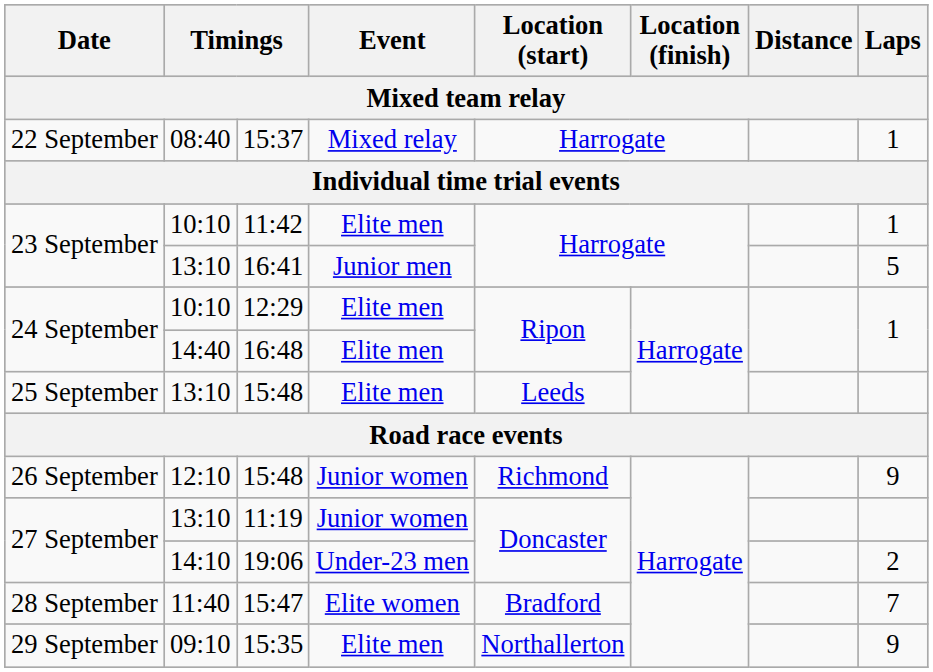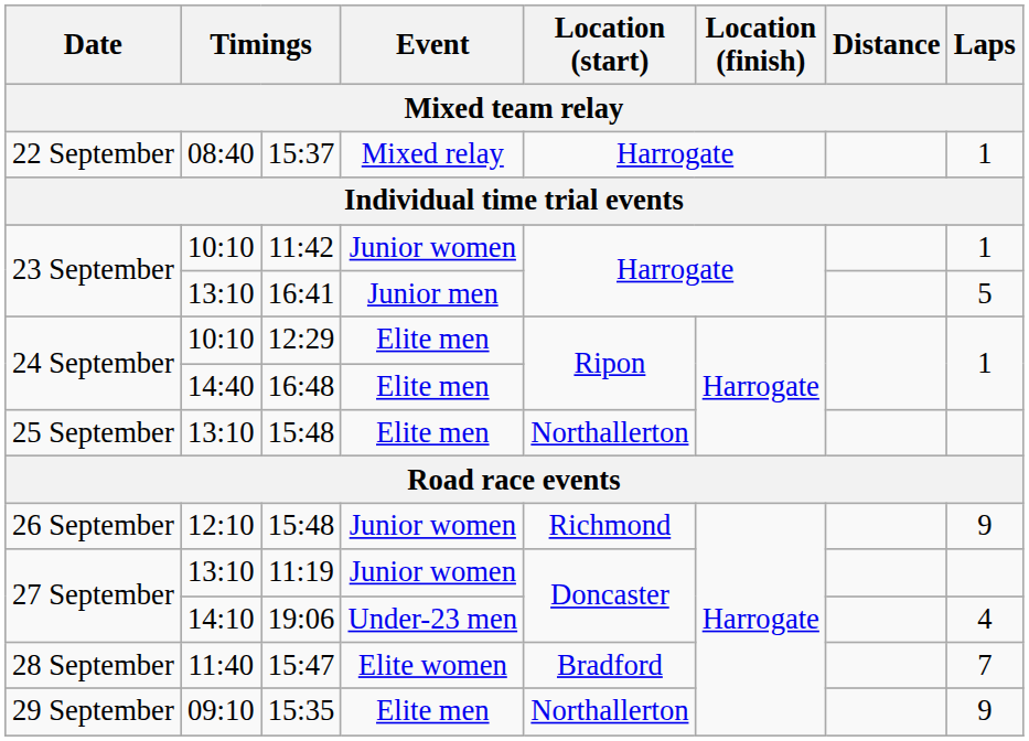11:42 | Event: Elite men -> Junior women
25 September / 15:48 | Location (start): Leeds -> Northallerton
19:06 | Laps: 2 -> 4
